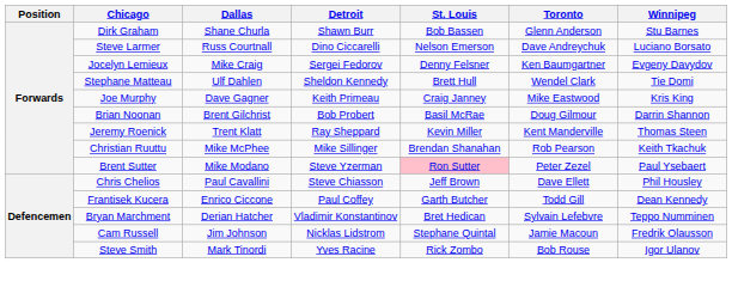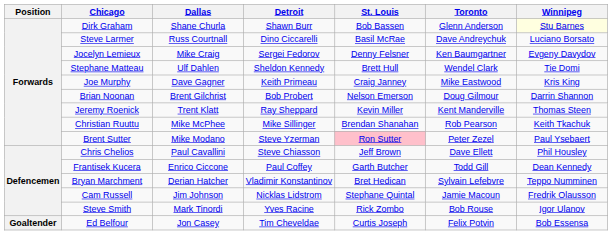Dirk Graham | Winnipeg: no background -> lightyellow background
Steve Larmer | St. Louis: Nelson Emerson -> Basil McRae
Brian Noonan | St. Louis: Basil McRae -> Nelson Emerson
+ row: Goaltender | Ed Belfour | Jon Casey | Tim Cheveldae | Curtis Joseph | Felix Potvin | Bob Essensa
